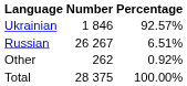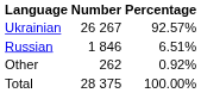Ukrainian | Number: 1 846 -> 26 267
Russian | Number: 26 267 -> 1 846
